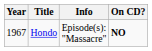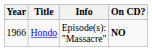Hondo | Year: 1967 -> 1966
